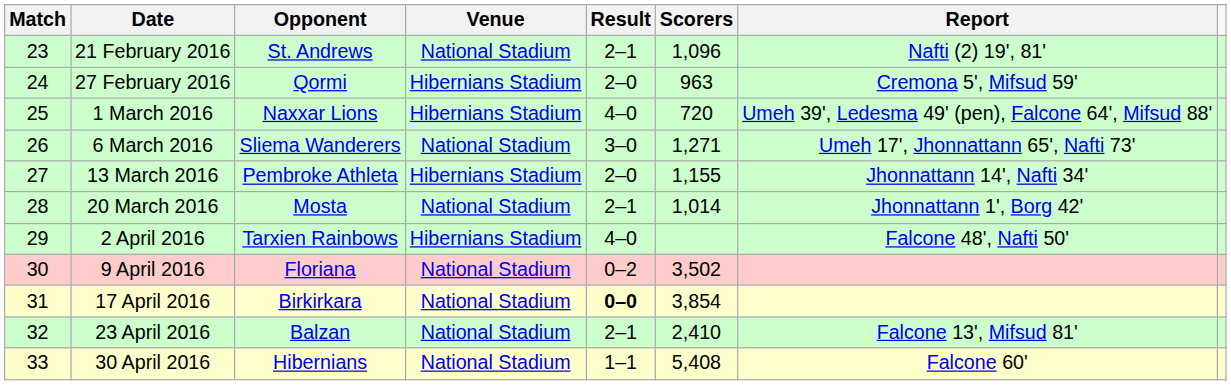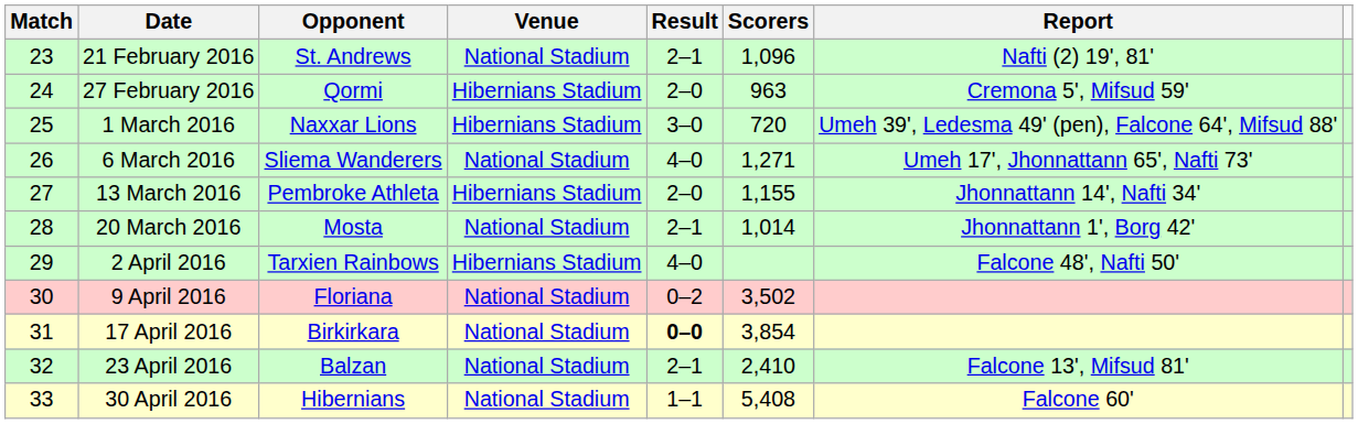1 March 2016 | Result: 4–0 -> 3–0
6 March 2016 | Result: 3–0 -> 4–0
